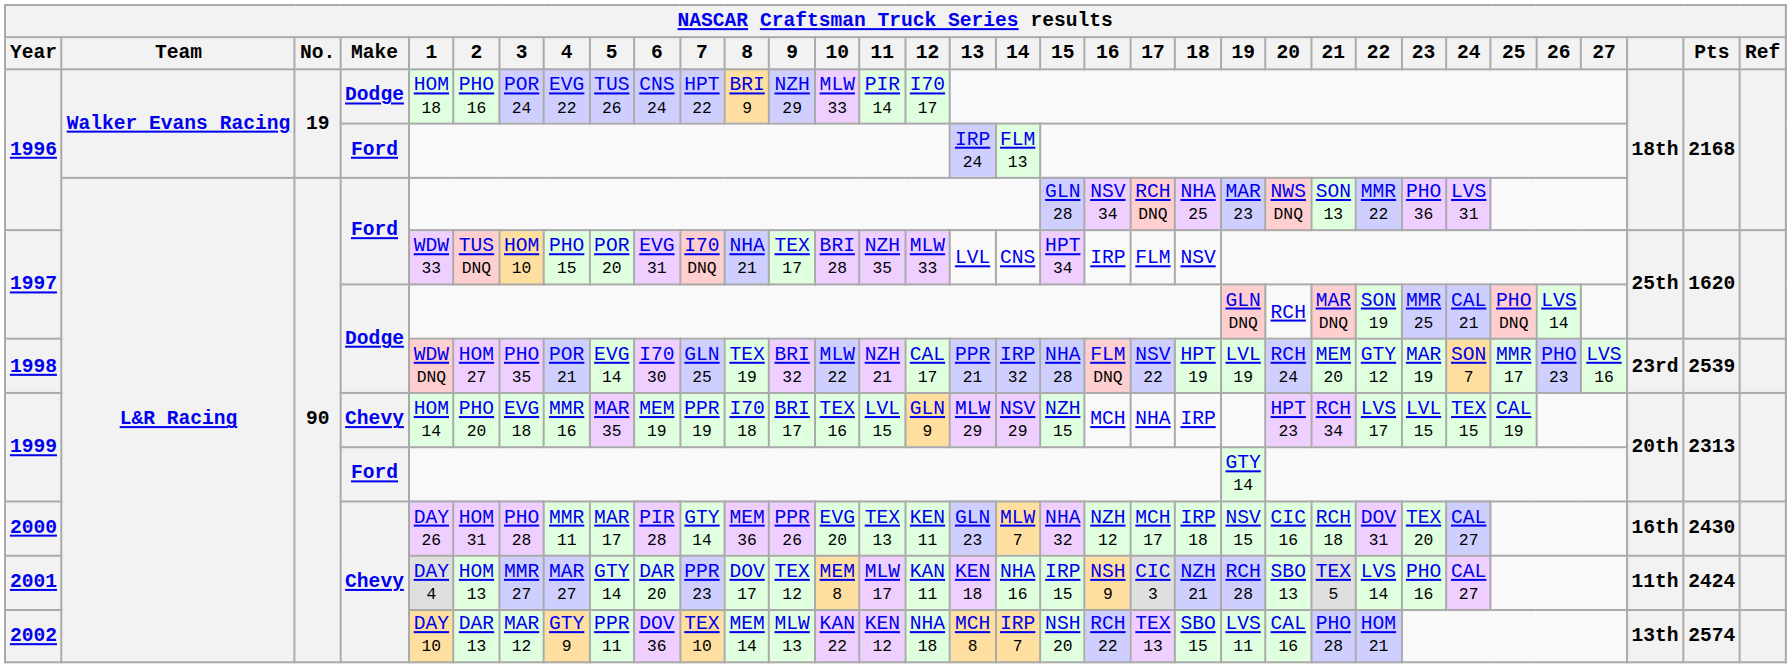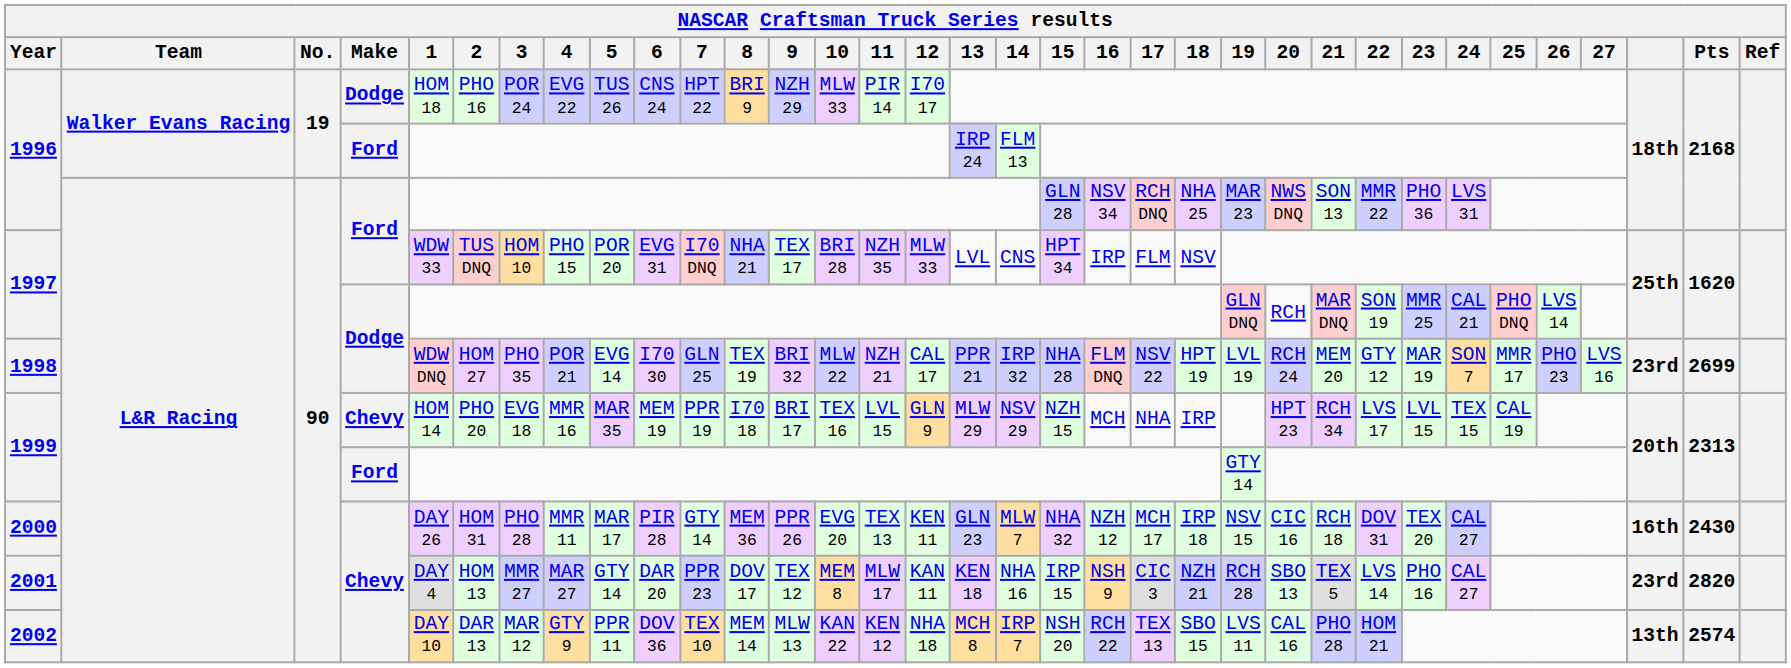1998 | Pts: 2539 -> 2699
2001 | column 32: 11th -> 23rd
2001 | Pts: 2424 -> 2820
